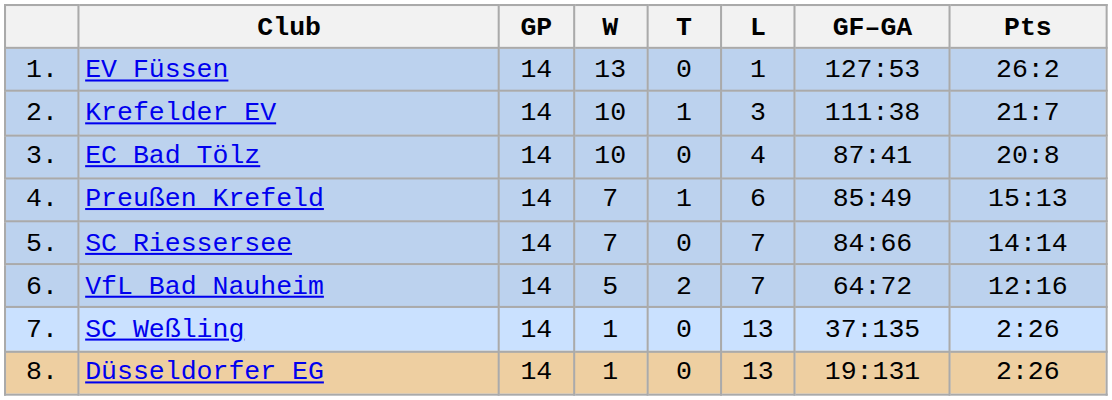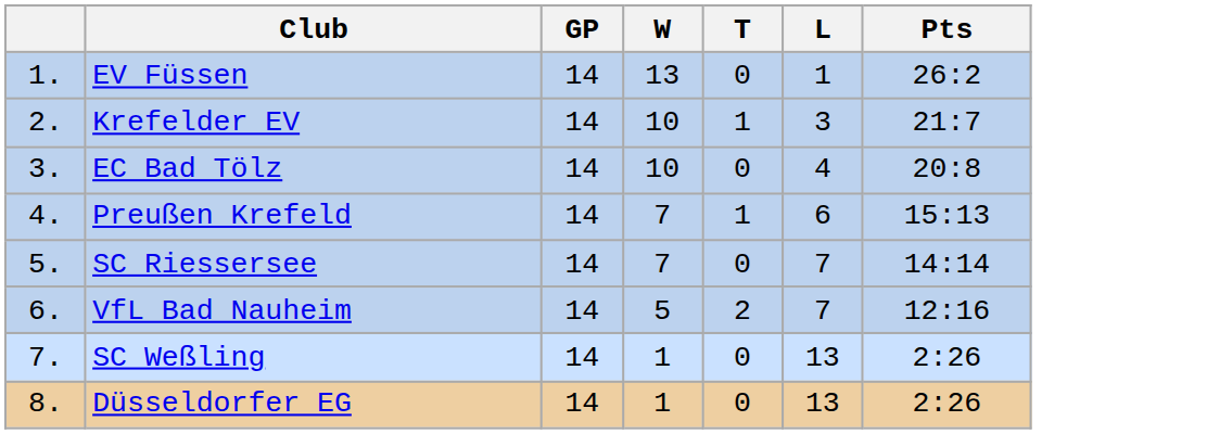- column: GF–GA | 127:53 | 111:38 | 87:41 | 85:49 | 84:66 | 64:72 | 37:135 | 19:131
